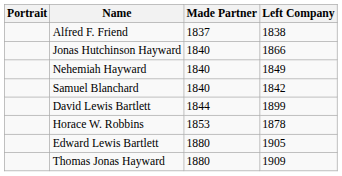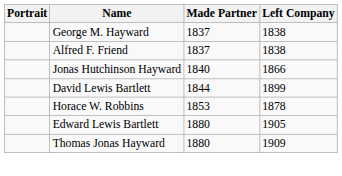+ row: George M. Hayward | 1837 | 1838
- row: Nehemiah Hayward | 1840 | 1849
- row: Samuel Blanchard | 1840 | 1842
